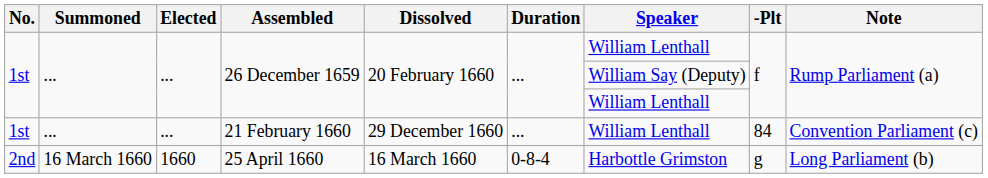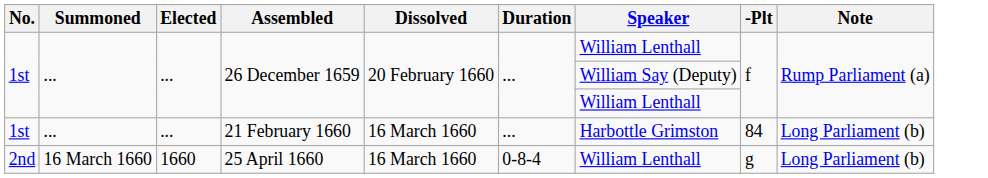21 February 1660 | Dissolved: 29 December 1660 -> 16 March 1660
21 February 1660 | Speaker: William Lenthall -> Harbottle Grimston
21 February 1660 | Note: Convention Parliament (c) -> Long Parliament (b)
25 April 1660 | Speaker: Harbottle Grimston -> William Lenthall
